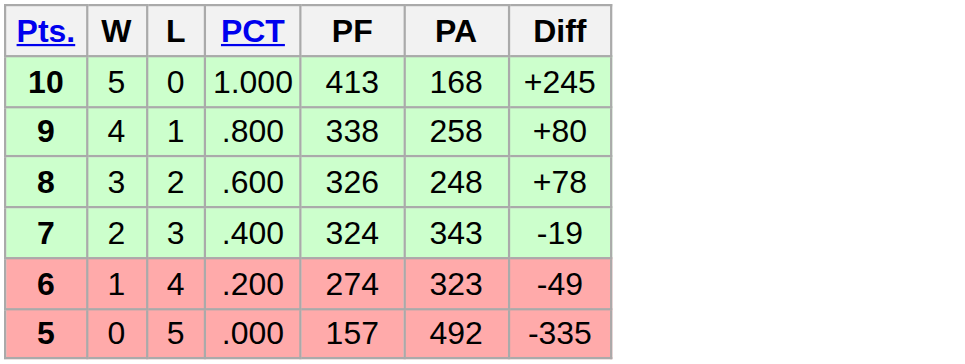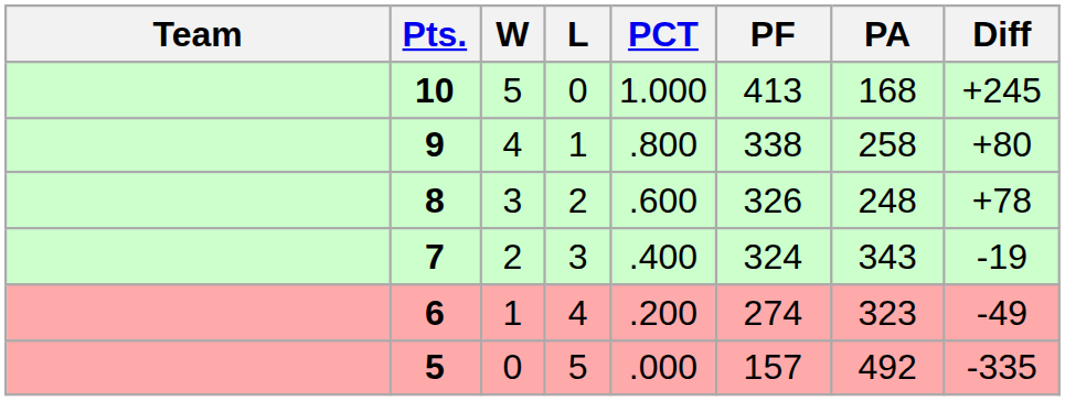+ column: Team
